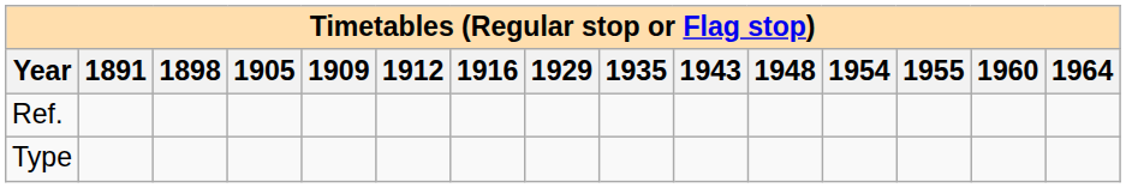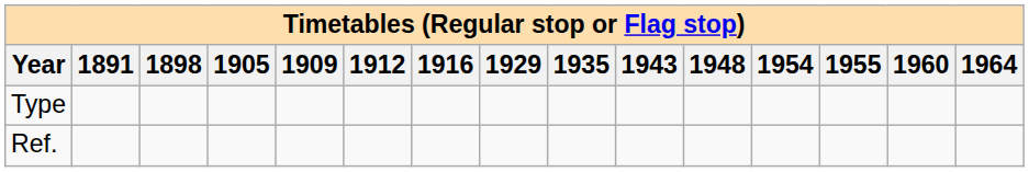rows swapped: Ref. <-> Type
